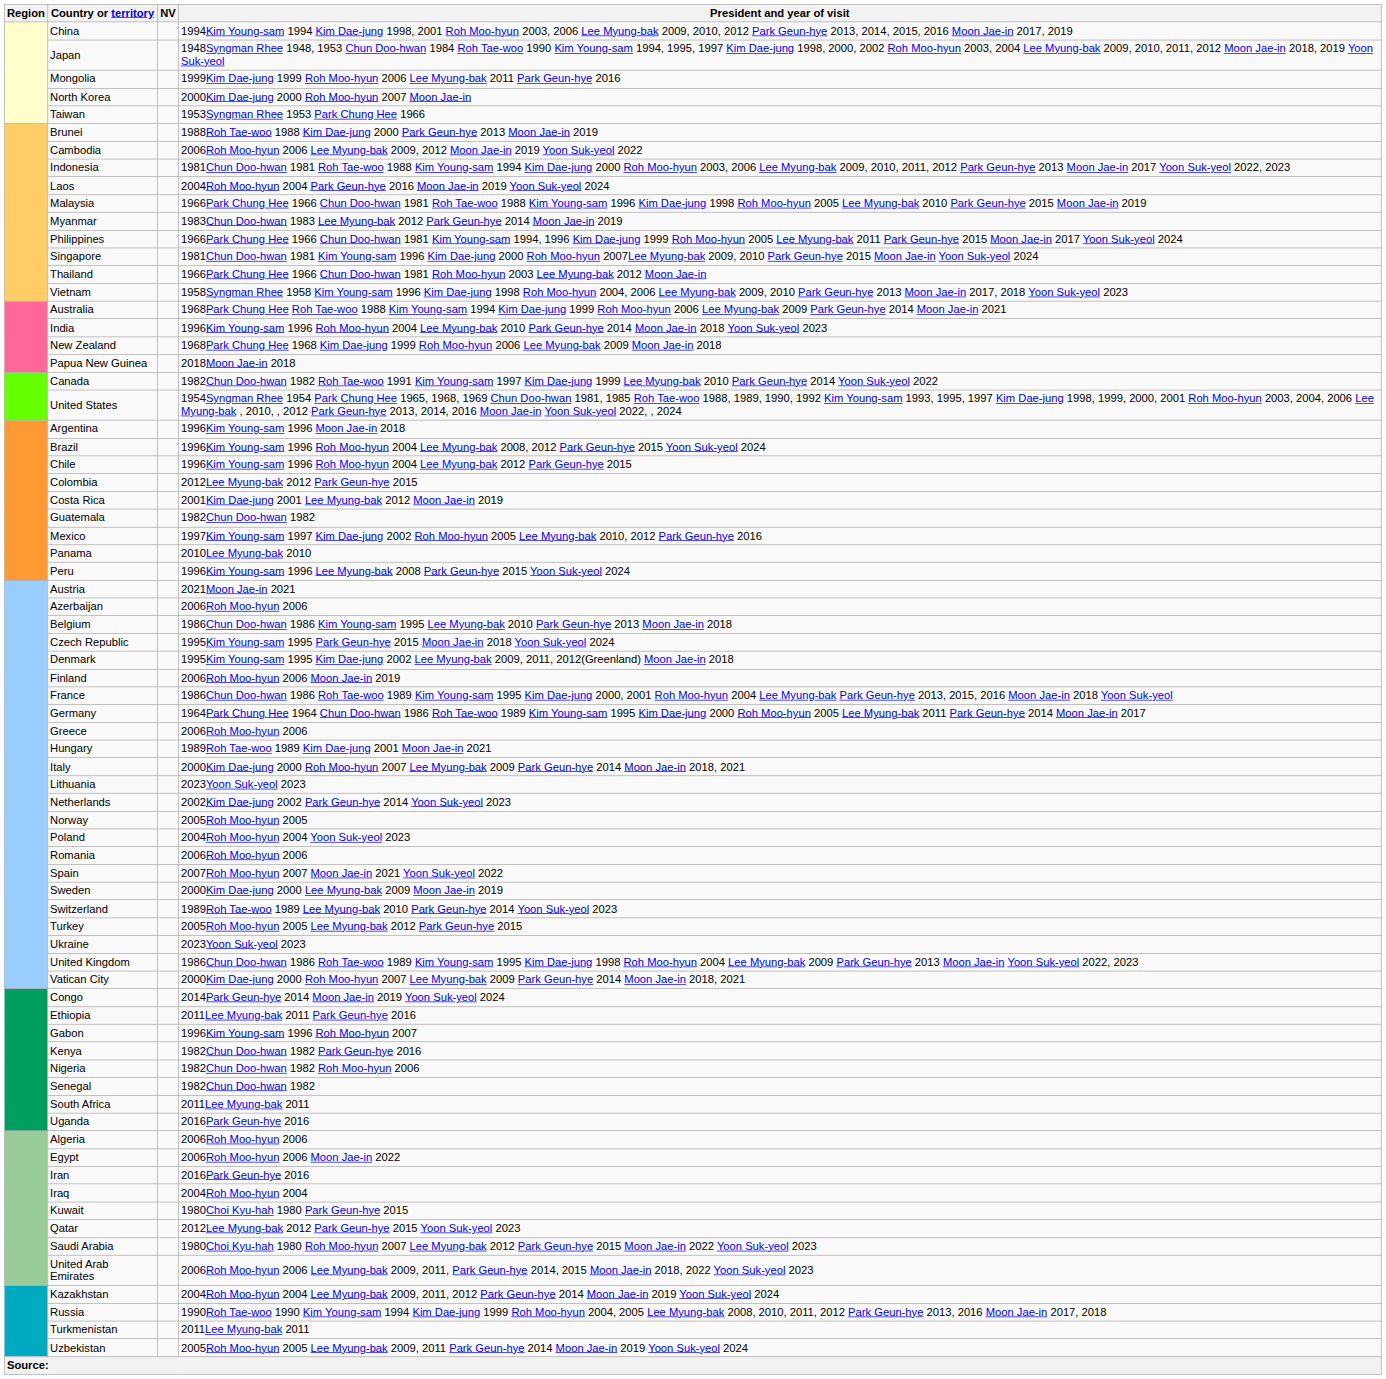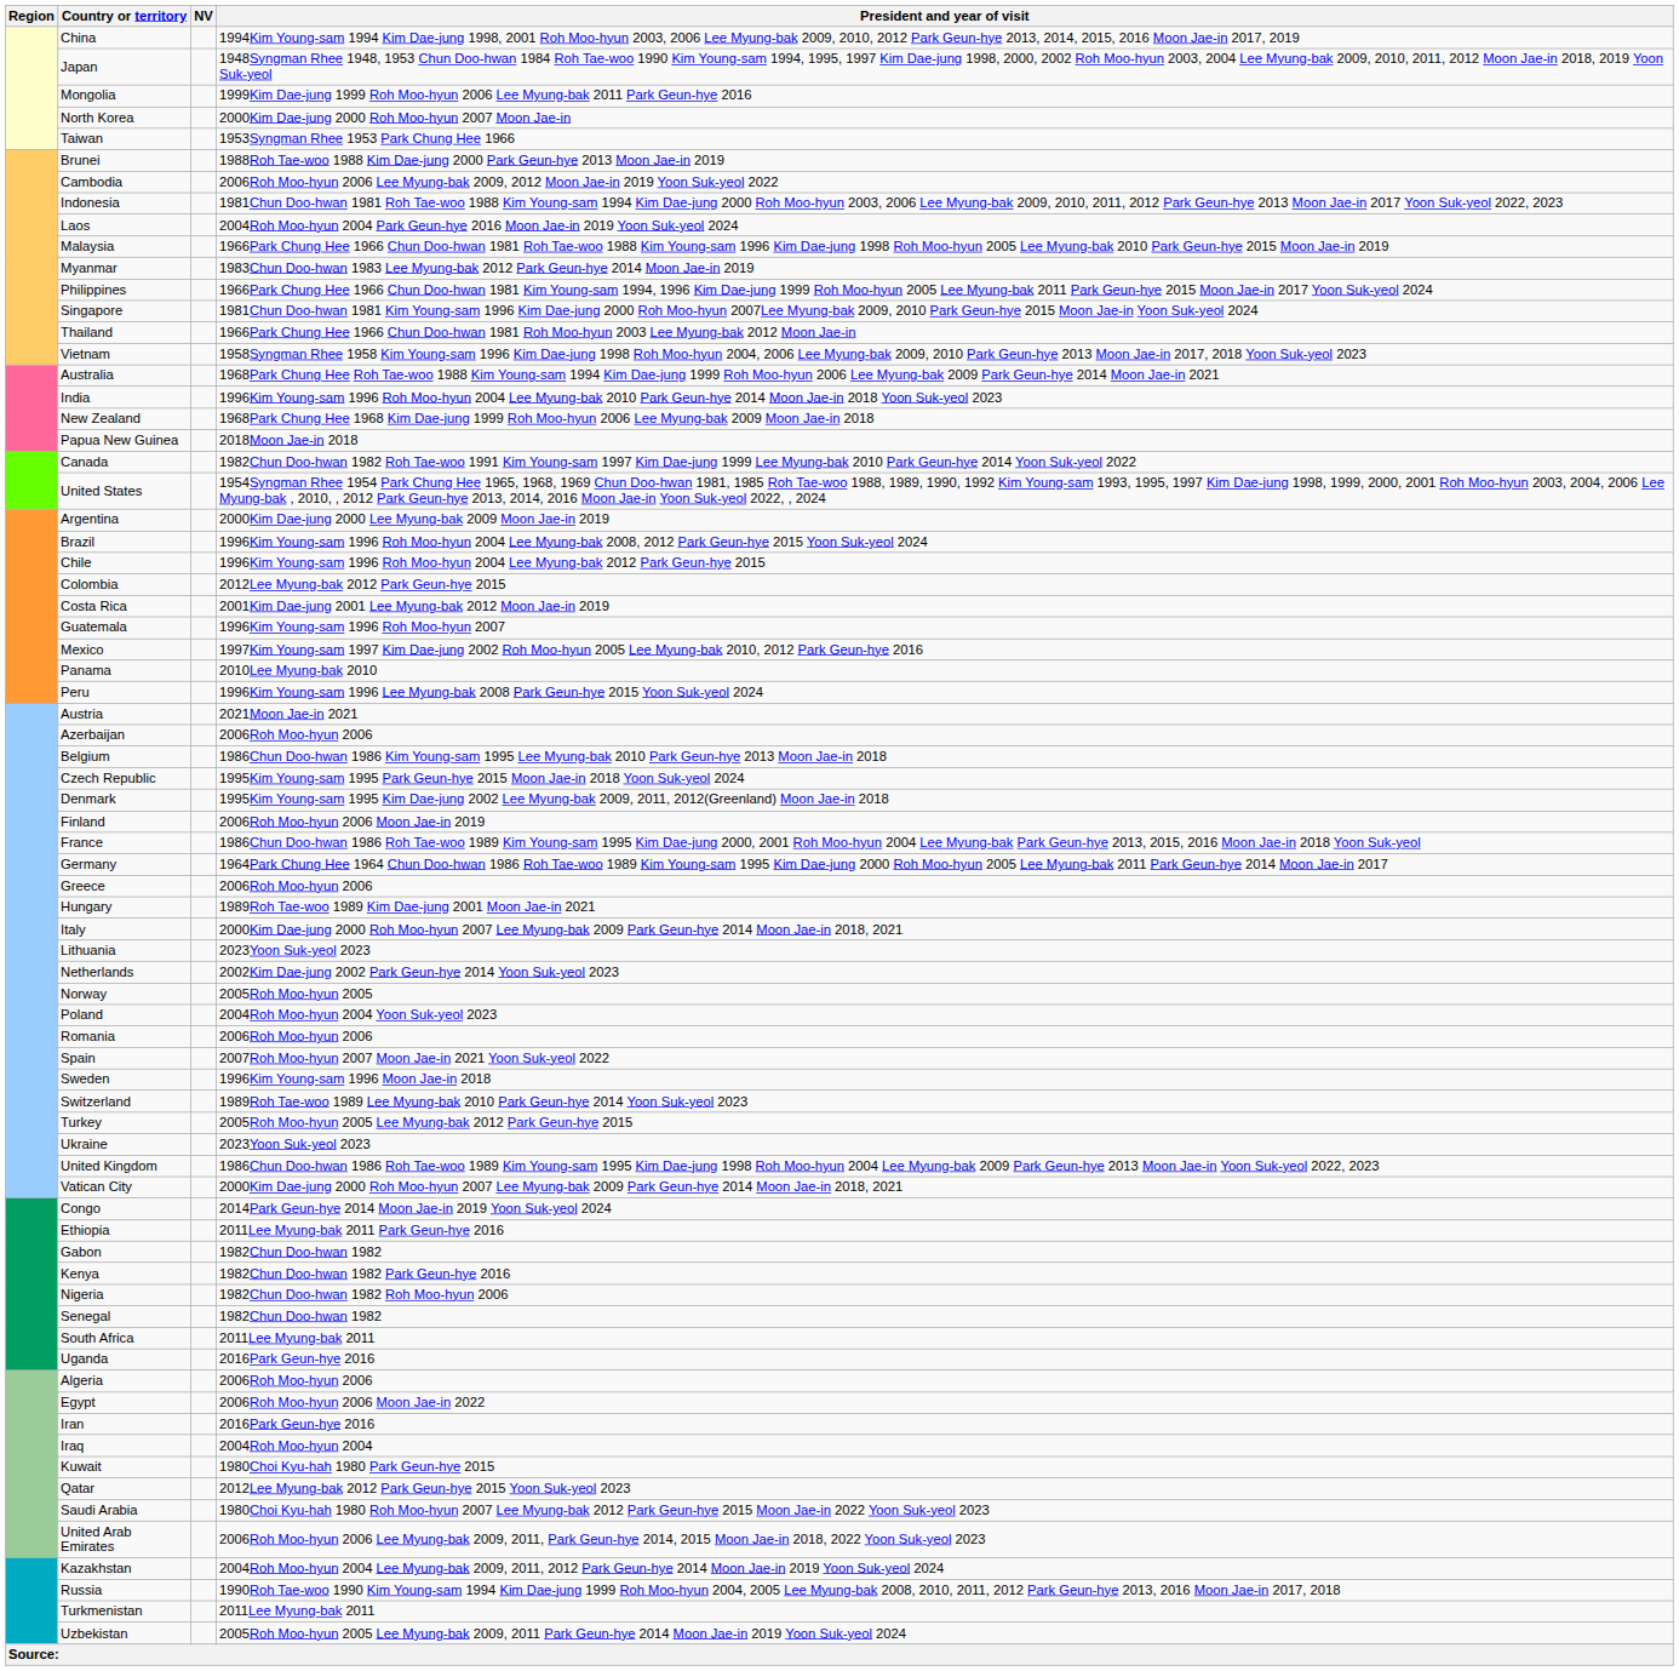Argentina | President and year of visit: 1996Kim Young-sam 1996 Moon Jae-in 2018 -> 2000Kim Dae-jung 2000 Lee Myung-bak 2009 Moon Jae-in 2019
Guatemala | President and year of visit: 1982Chun Doo-hwan 1982 -> 1996Kim Young-sam 1996 Roh Moo-hyun 2007
Sweden | President and year of visit: 2000Kim Dae-jung 2000 Lee Myung-bak 2009 Moon Jae-in 2019 -> 1996Kim Young-sam 1996 Moon Jae-in 2018
Gabon | President and year of visit: 1996Kim Young-sam 1996 Roh Moo-hyun 2007 -> 1982Chun Doo-hwan 1982
